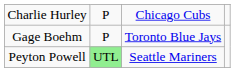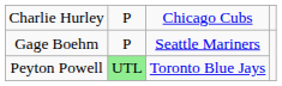Gage Boehm | column 3: Toronto Blue Jays -> Seattle Mariners
Peyton Powell | column 3: Seattle Mariners -> Toronto Blue Jays
